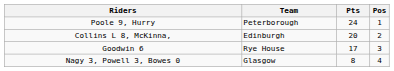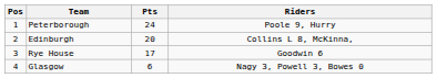columns swapped: Pos <-> Riders
Glasgow | Pts: 8 -> 6
